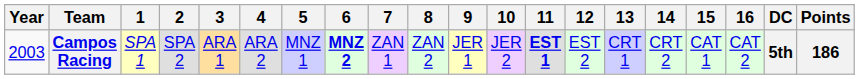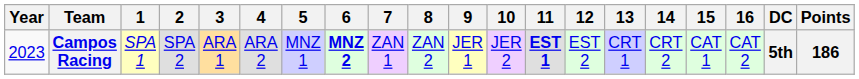Campos Racing | Year: 2003 -> 2023
